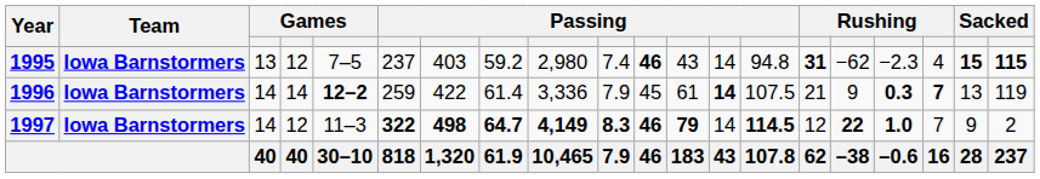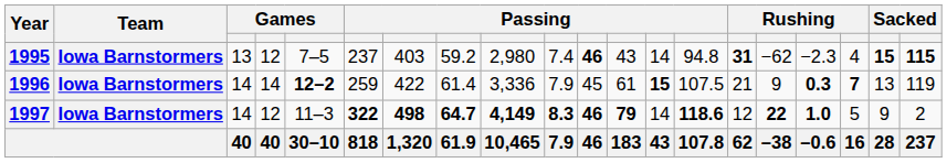1996 | column 13: 14 -> 15
1997 | column 14: 114.5 -> 118.6
1997 | column 18: 7 -> 5
